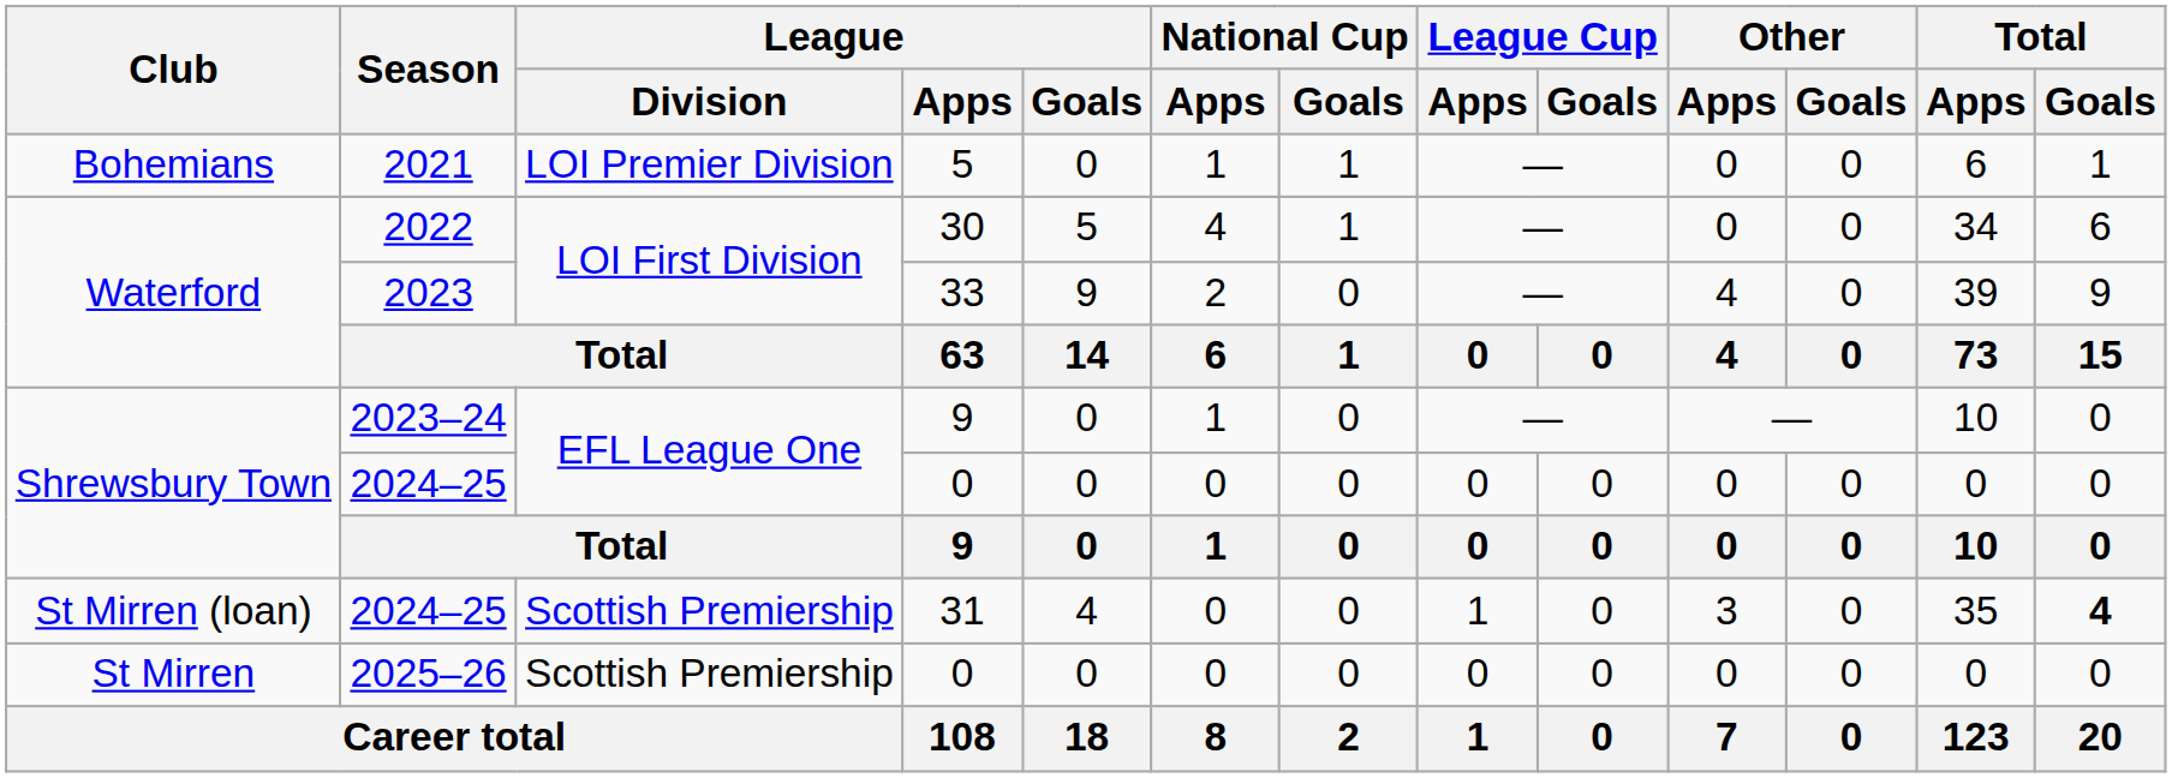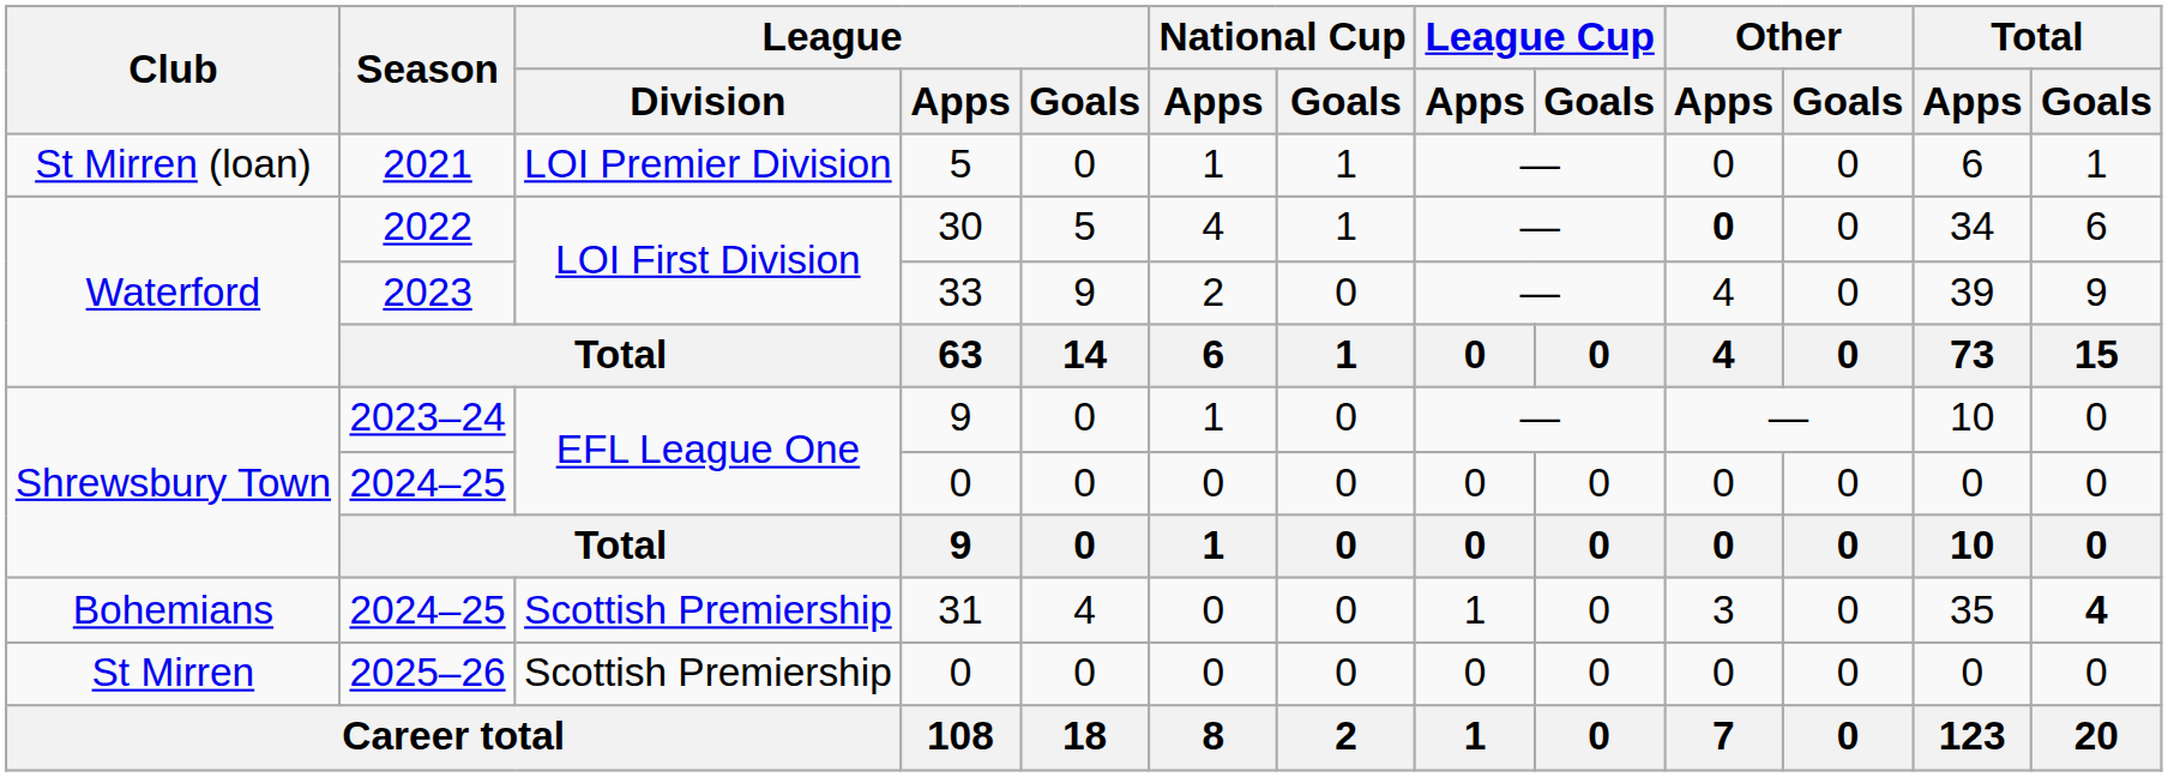2021 | Club: Bohemians -> St Mirren (loan)
2022 | Other / Apps: normal -> bold
2024–25 / 31 | Club: St Mirren (loan) -> Bohemians
